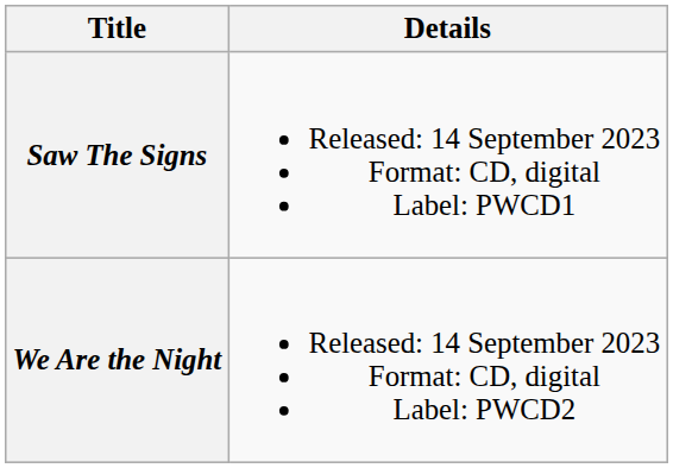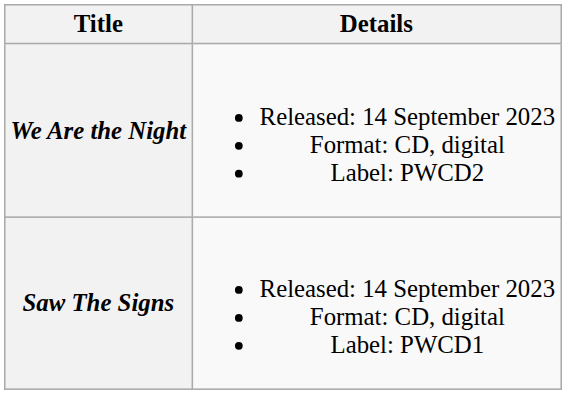rows swapped: Saw The Signs <-> We Are the Night
